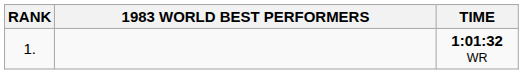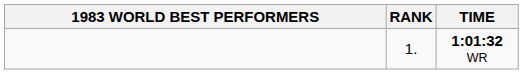columns swapped: RANK <-> 1983 WORLD BEST PERFORMERS
